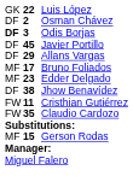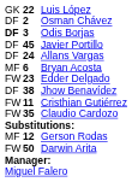Allans Vargas | column 2: 29 -> 24
+ row: MF | 6 | Bryan Acosta
- row: MF | 17 | Bruno Foliados
Edder Delgado | column 1: MF -> FW
Gerson Rodas | column 2: 15 -> 12
+ row: FW | 50 | Darwin Arita
